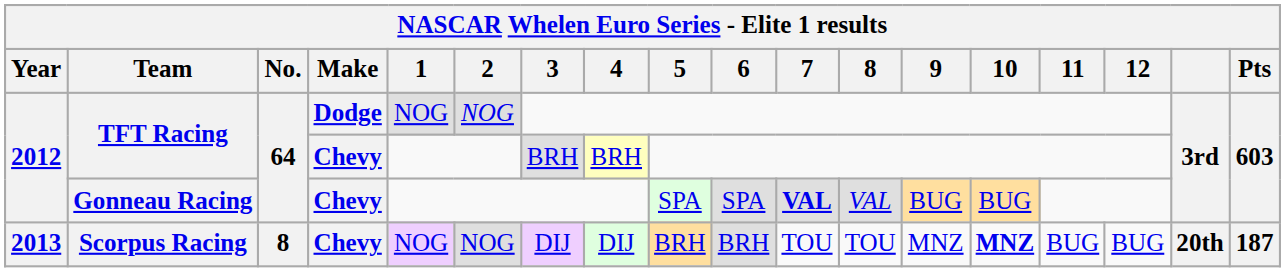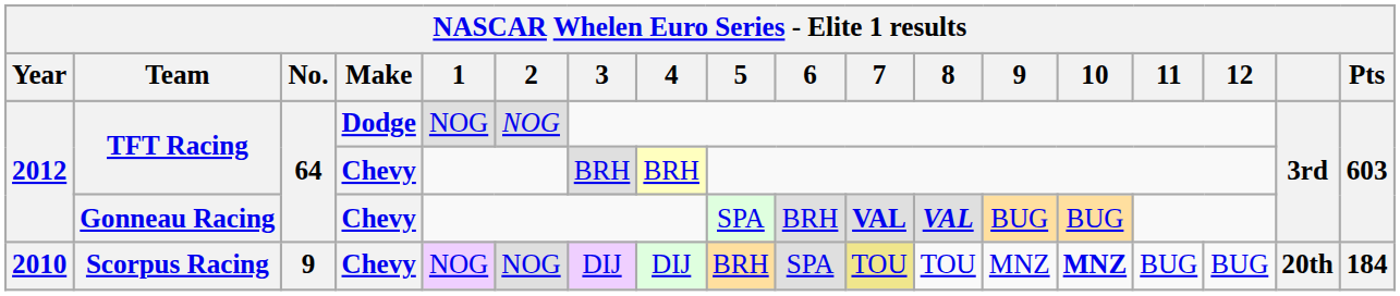Gonneau Racing | 6: SPA -> BRH
Gonneau Racing | 8: normal -> bold
Scorpus Racing | Year: 2013 -> 2010
Scorpus Racing | No.: 8 -> 9
Scorpus Racing | 6: BRH -> SPA
Scorpus Racing | 7: no background -> khaki background
Scorpus Racing | Pts: 187 -> 184
